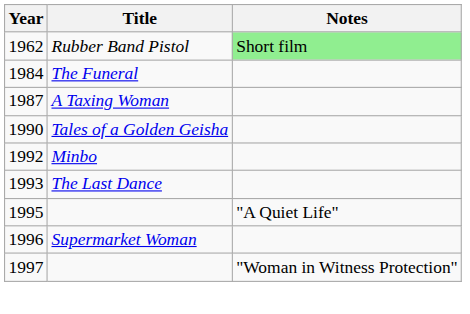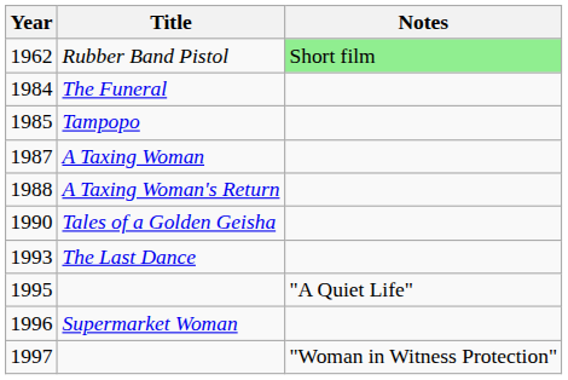+ row: 1985 | Tampopo
+ row: 1988 | A Taxing Woman's Return
- row: 1992 | Minbo
